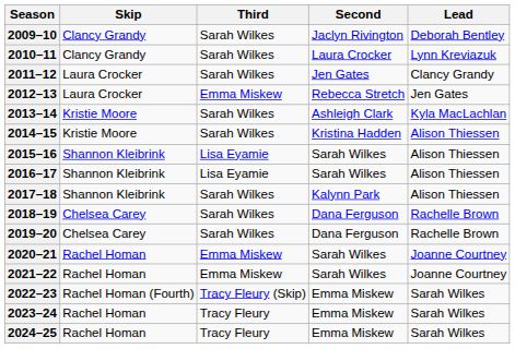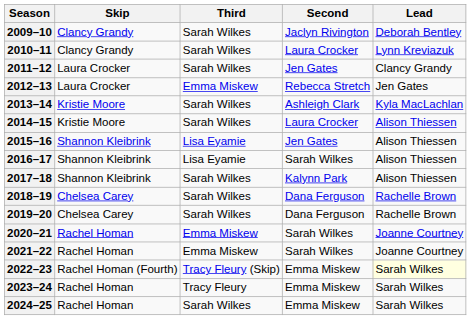2014–15 | Second: Kristina Hadden -> Laura Crocker
2015–16 | Second: Sarah Wilkes -> Jen Gates
2022–23 | Lead: no background -> lightyellow background
2024–25 | Third: Tracy Fleury -> Sarah Wilkes
